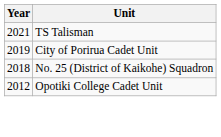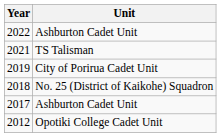+ row: 2022 | Ashburton Cadet Unit
+ row: 2017 | Ashburton Cadet Unit
